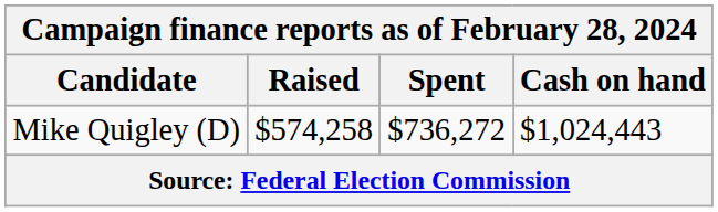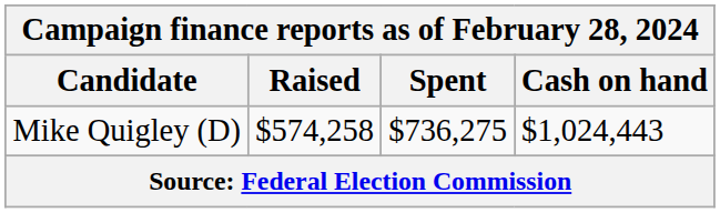Mike Quigley (D) | Spent: $736,272 -> $736,275
